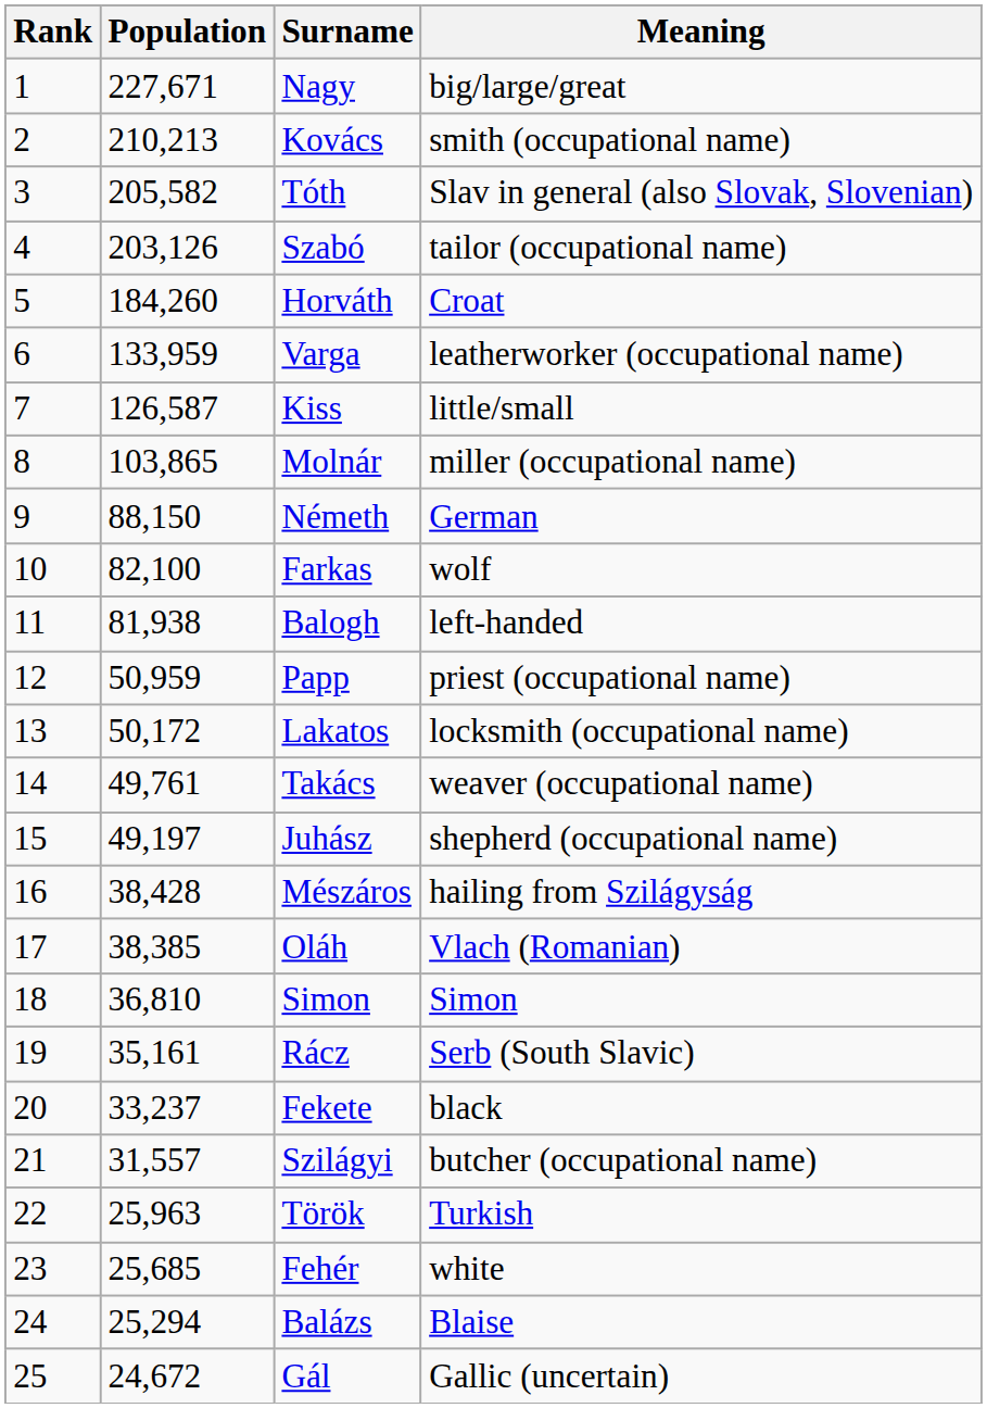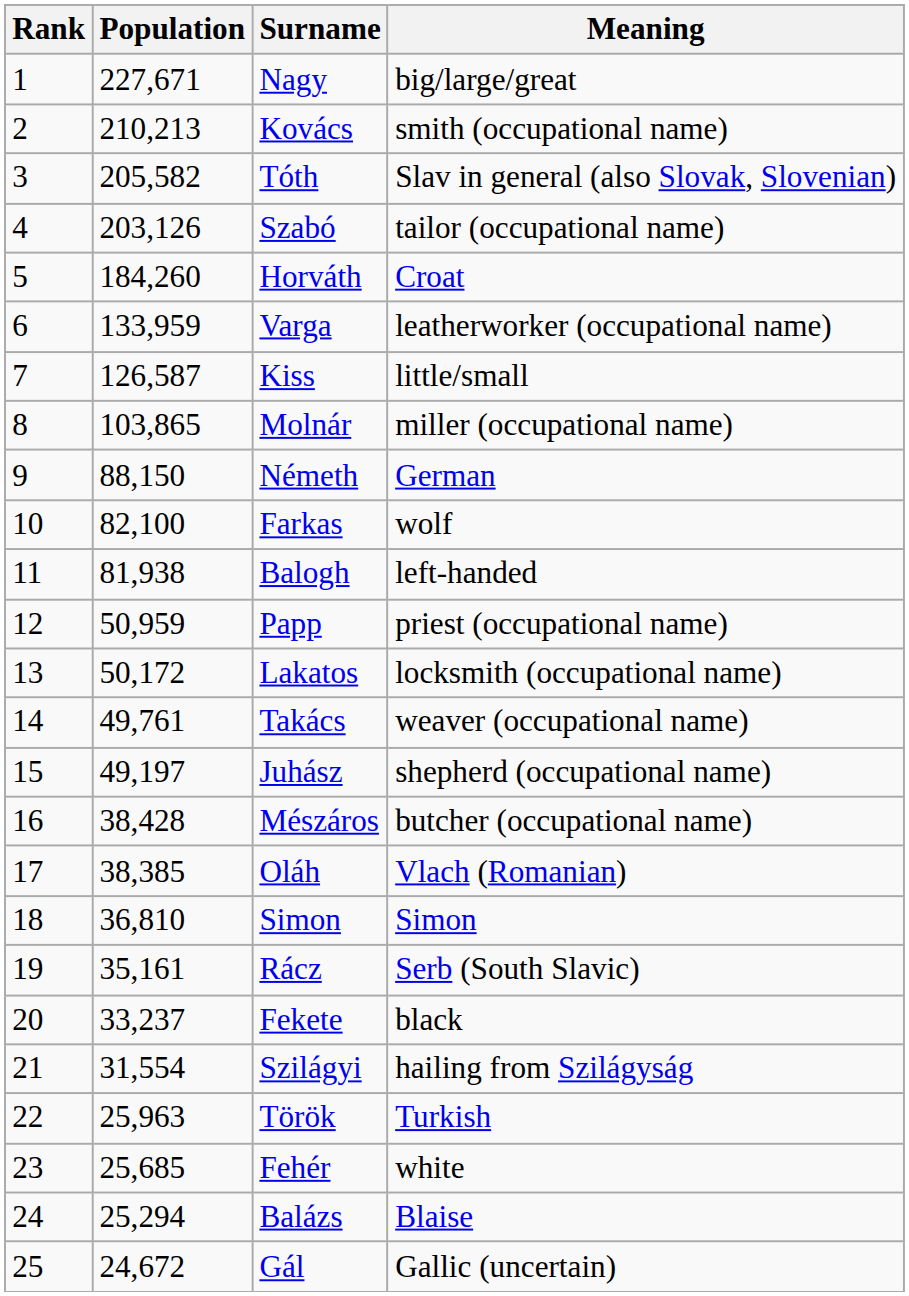Mészáros | Meaning: hailing from Szilágyság -> butcher (occupational name)
Szilágyi | Population: 31,557 -> 31,554
Szilágyi | Meaning: butcher (occupational name) -> hailing from Szilágyság
